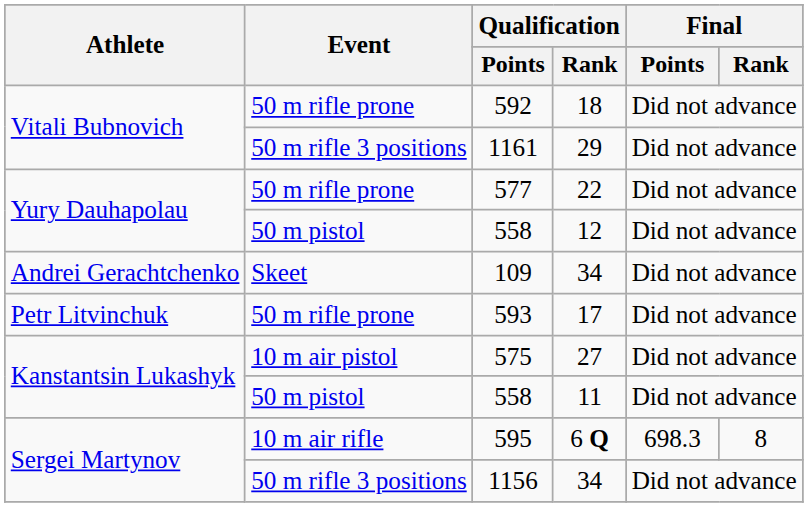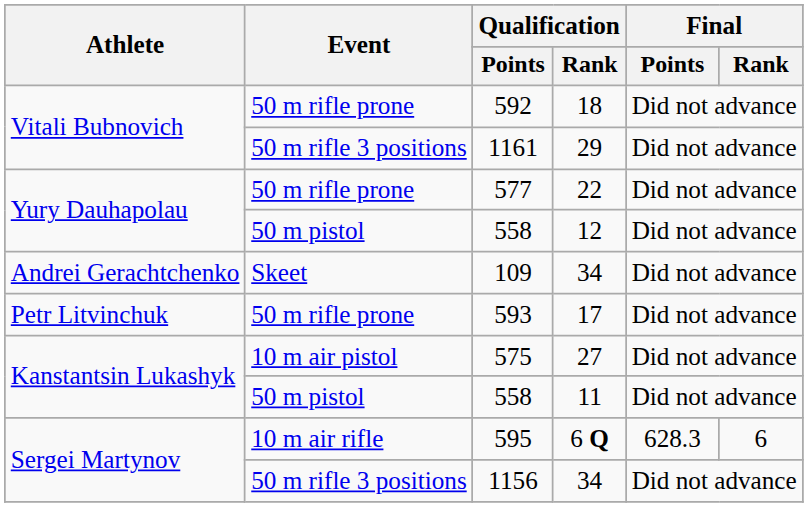595 | Final / Points: 698.3 -> 628.3
595 | Final / Rank: 8 -> 6
